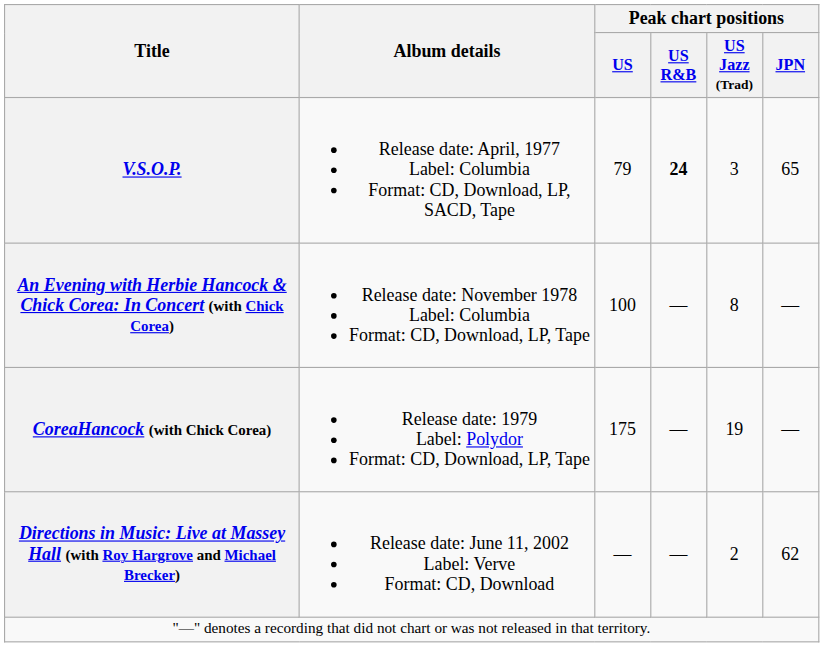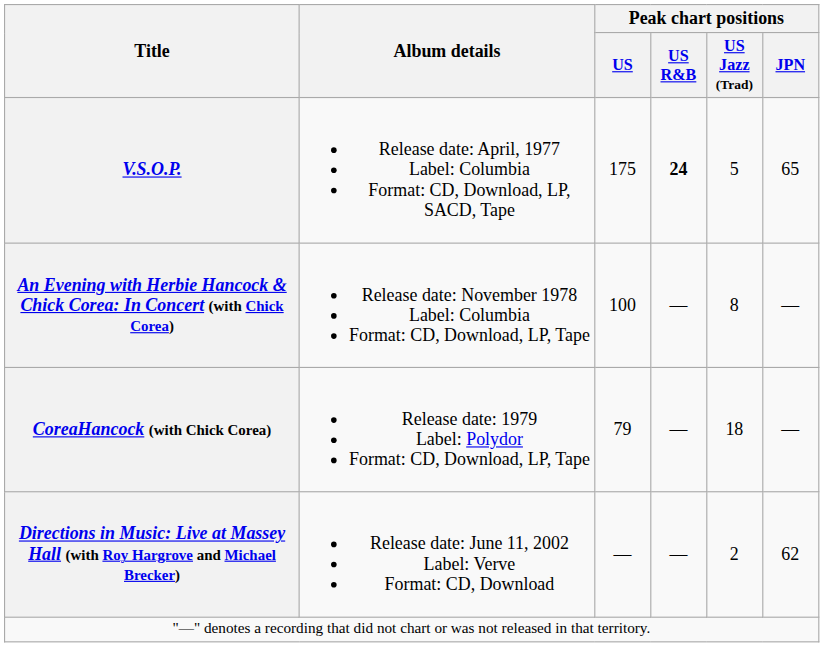V.S.O.P. | Peak chart positions / US: 79 -> 175
V.S.O.P. | Peak chart positions / US Jazz (Trad): 3 -> 5
CoreaHancock (with Chick Corea) | Peak chart positions / US: 175 -> 79
CoreaHancock (with Chick Corea) | Peak chart positions / US Jazz (Trad): 19 -> 18
